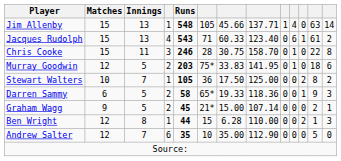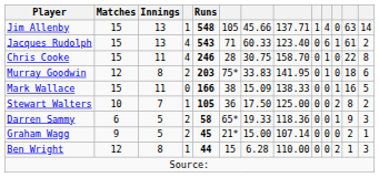Chris Cooke | column 4: 3 -> 4
Murray Goodwin | Innings: 5 -> 8
+ row: Mark Wallace | 15 | 11 | 0 | 166 | 38 | 15.09 | 138.33 | 0 | 0 | 1 | 16 | 5
- row: Andrew Salter | 12 | 7 | 6 | 35 | 10 | 35.00 | 112.90 | 0 | 0 | 0 | 5 | 0
